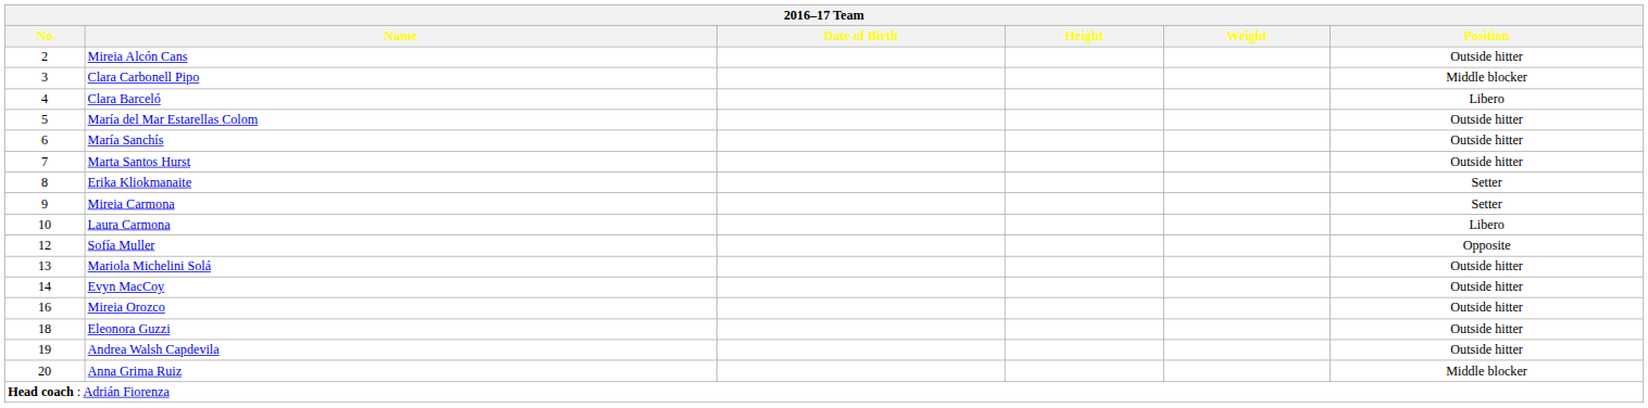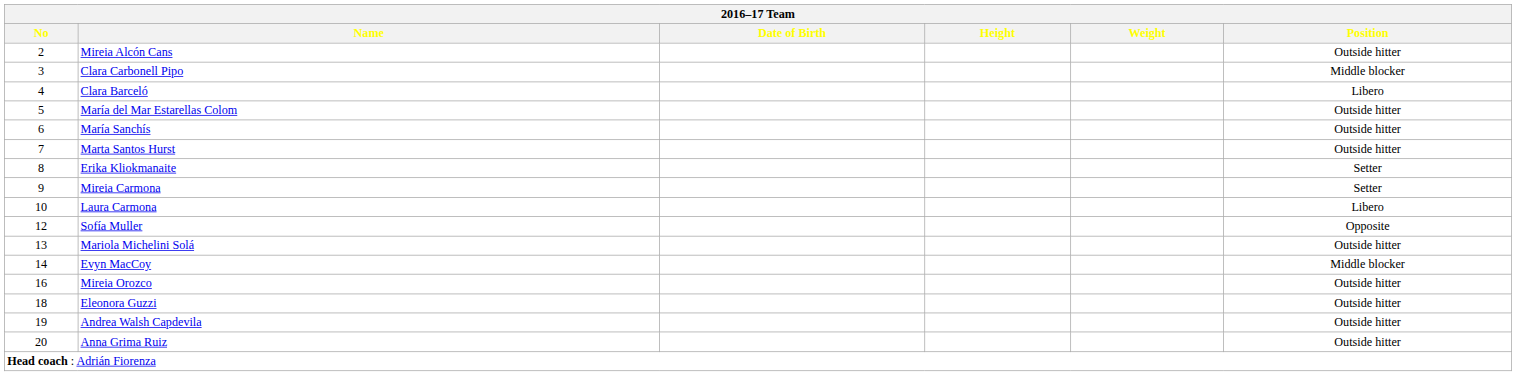Evyn MacCoy | Position: Outside hitter -> Middle blocker
Anna Grima Ruiz | Position: Middle blocker -> Outside hitter
